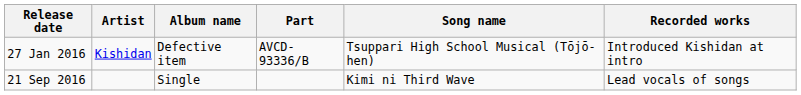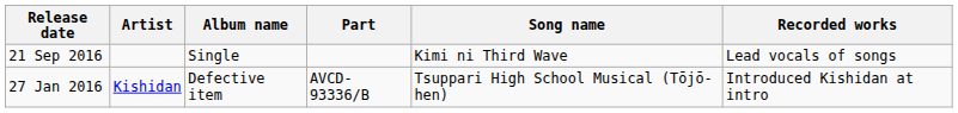rows swapped: 27 Jan 2016 <-> 21 Sep 2016
